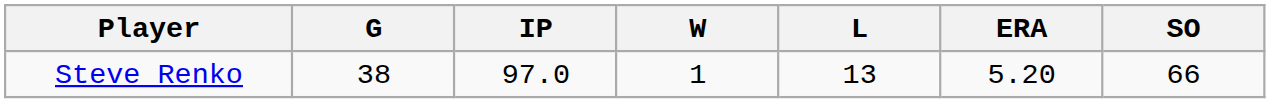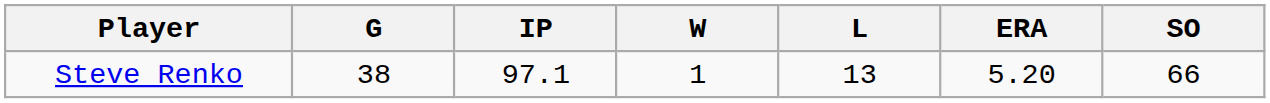Steve Renko | IP: 97.0 -> 97.1
